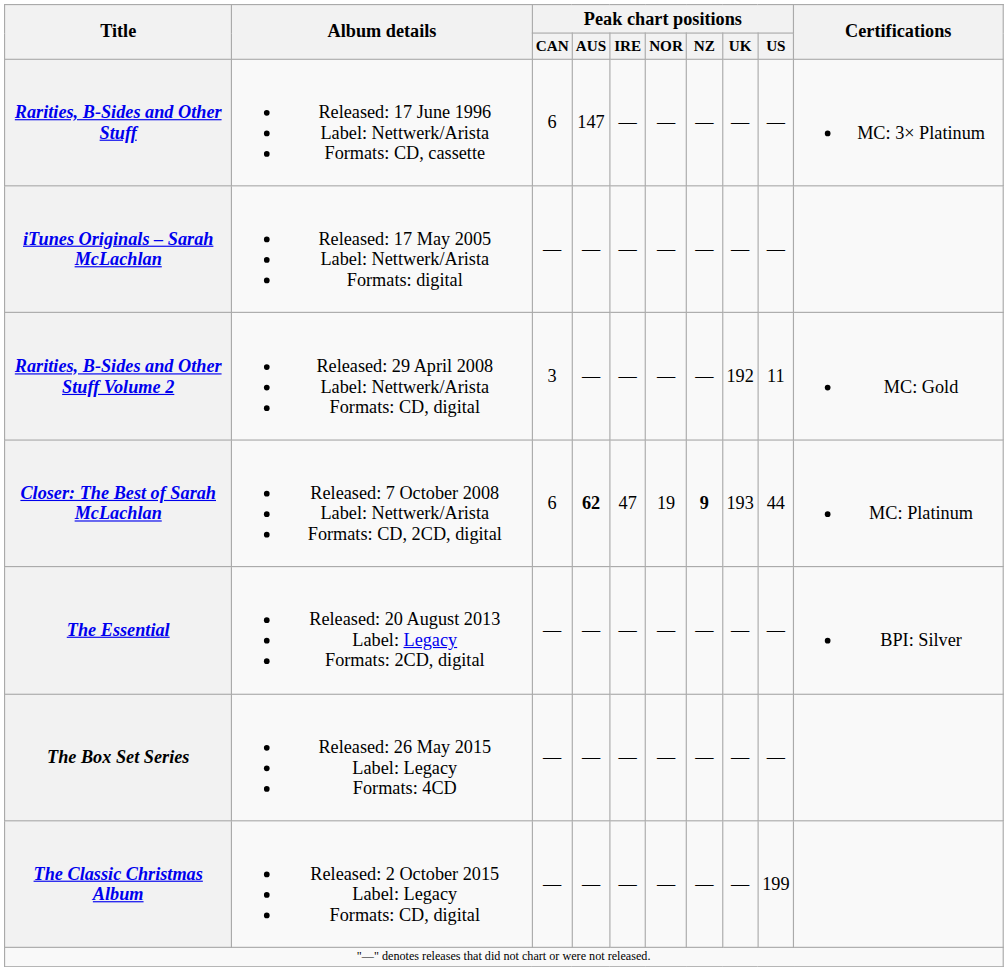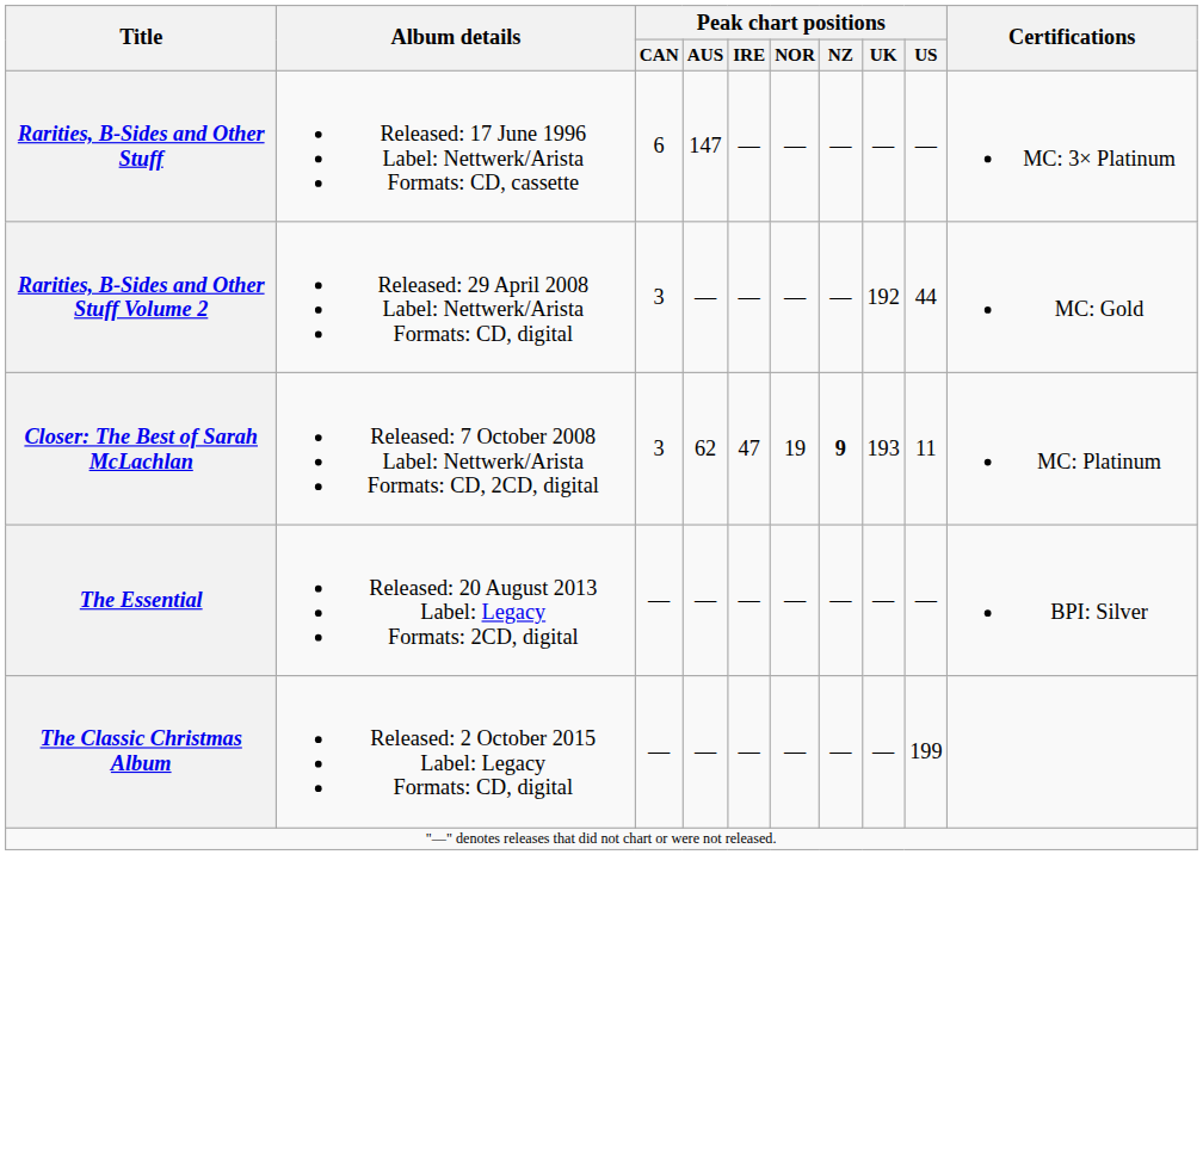- row: iTunes Originals – Sarah McLachlan | Released: 17 May 2005 Label: Nettwerk/Arista Formats: digital | — | — | — | — | — | — | —
Rarities, B-Sides and Other Stuff Volume 2 | Peak chart positions / US: 11 -> 44
Closer: The Best of Sarah McLachlan | Peak chart positions / CAN: 6 -> 3
Closer: The Best of Sarah McLachlan | Peak chart positions / AUS: bold -> normal
Closer: The Best of Sarah McLachlan | Peak chart positions / US: 44 -> 11
- row: The Box Set Series | Released: 26 May 2015 Label: Legacy Formats: 4CD | — | — | — | — | — | — | —
